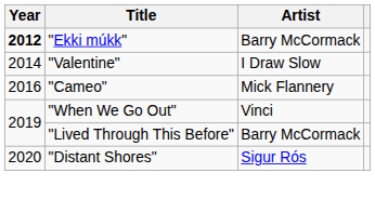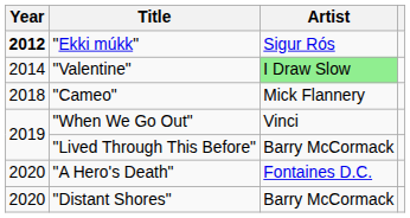"Ekki múkk" | Artist: Barry McCormack -> Sigur Rós
"Valentine" | Artist: no background -> lightgreen background
"Cameo" | Year: 2016 -> 2018
+ row: 2020 | "A Hero's Death" | Fontaines D.C.
"Distant Shores" | Artist: Sigur Rós -> Barry McCormack
